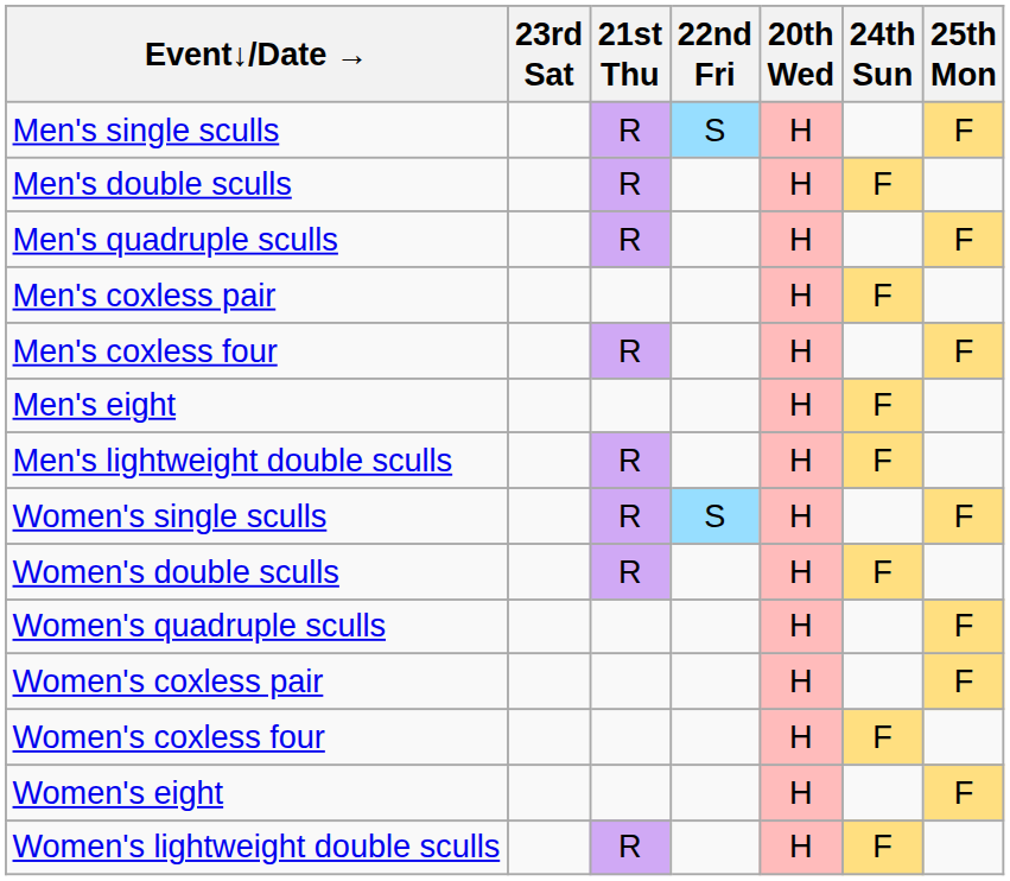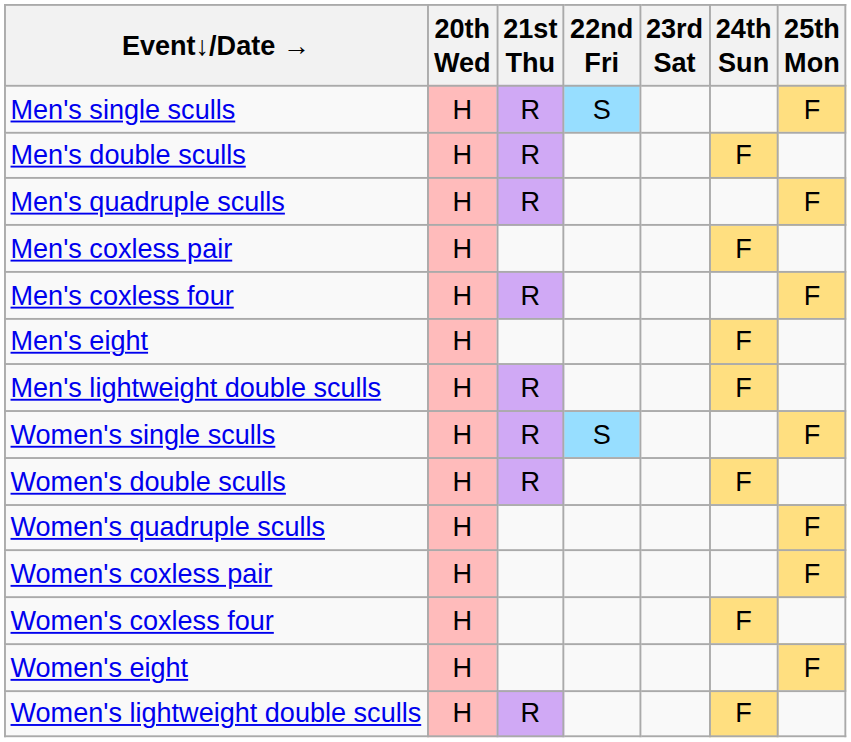columns swapped: 20th Wed <-> 23rd Sat
